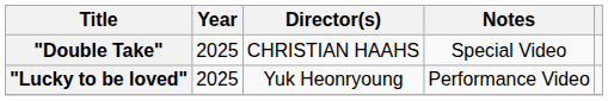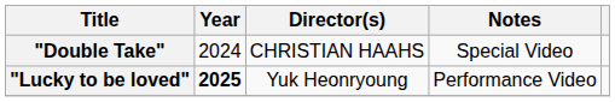"Double Take" | Year: 2025 -> 2024
"Lucky to be loved" | Year: normal -> bold
